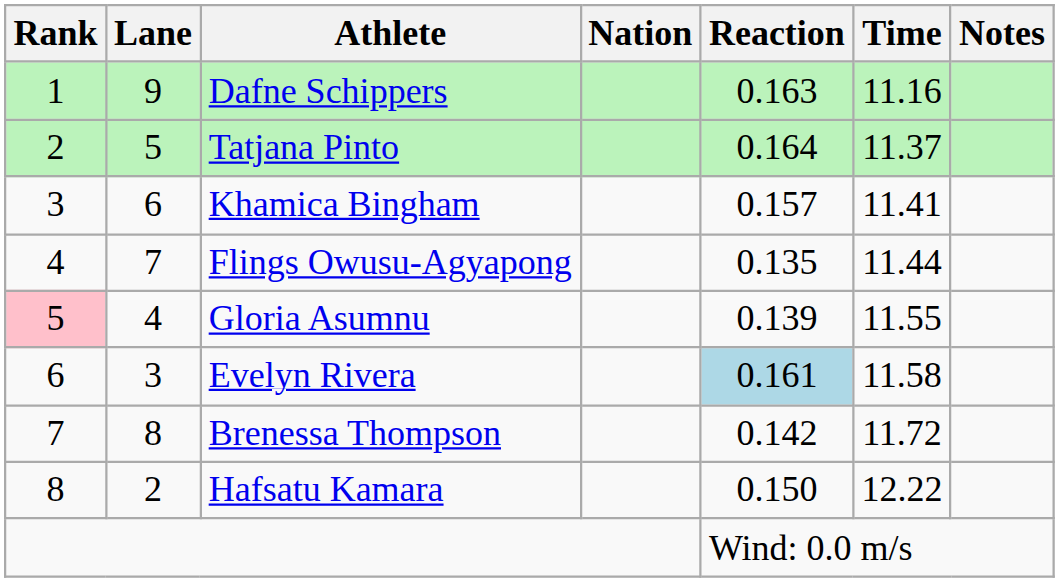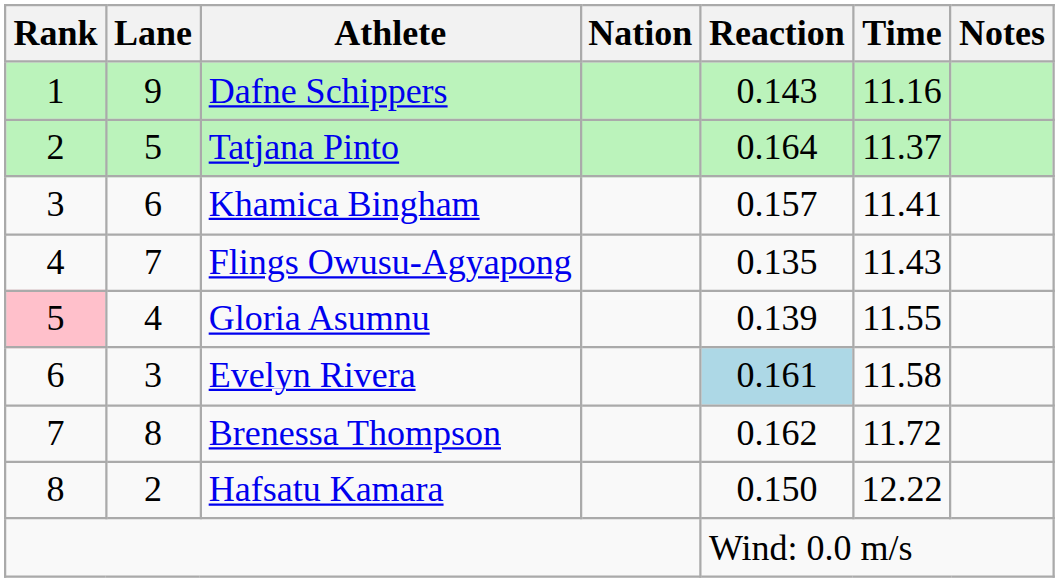Dafne Schippers | Reaction: 0.163 -> 0.143
Flings Owusu-Agyapong | Time: 11.44 -> 11.43
Brenessa Thompson | Reaction: 0.142 -> 0.162
